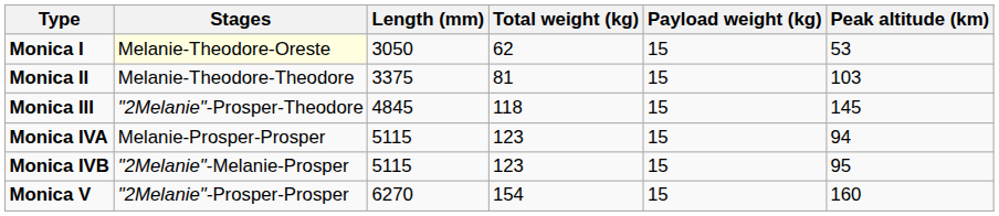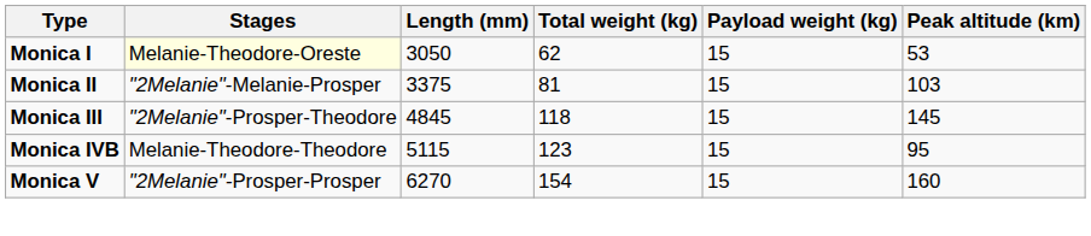Monica II | Stages: Melanie-Theodore-Theodore -> "2Melanie"-Melanie-Prosper
- row: Monica IVA | Melanie-Prosper-Prosper | 5115 | 123 | 15 | 94
Monica IVB | Stages: "2Melanie"-Melanie-Prosper -> Melanie-Theodore-Theodore
